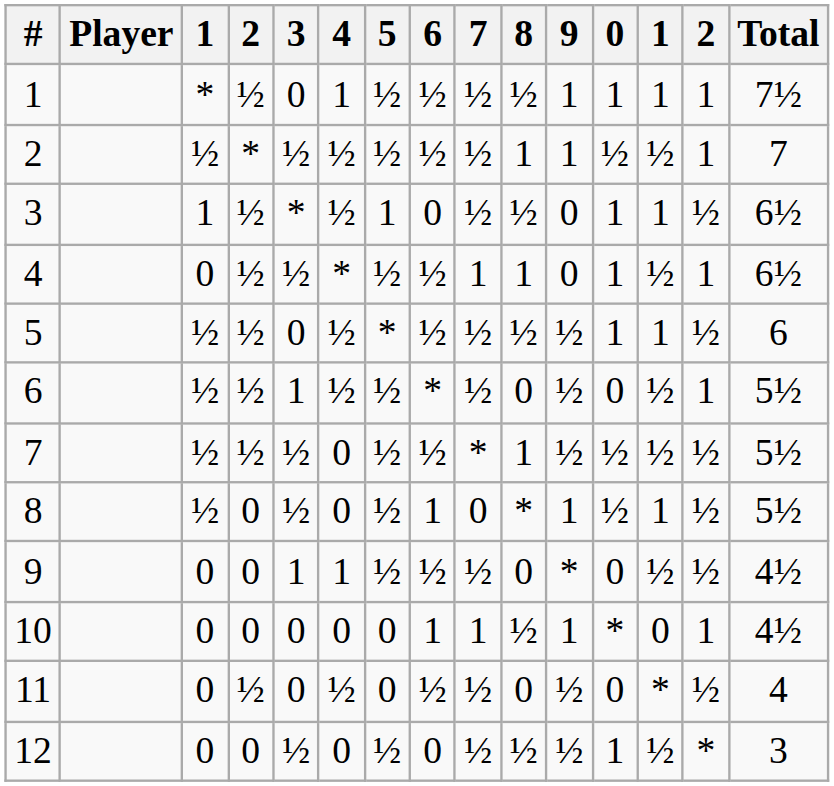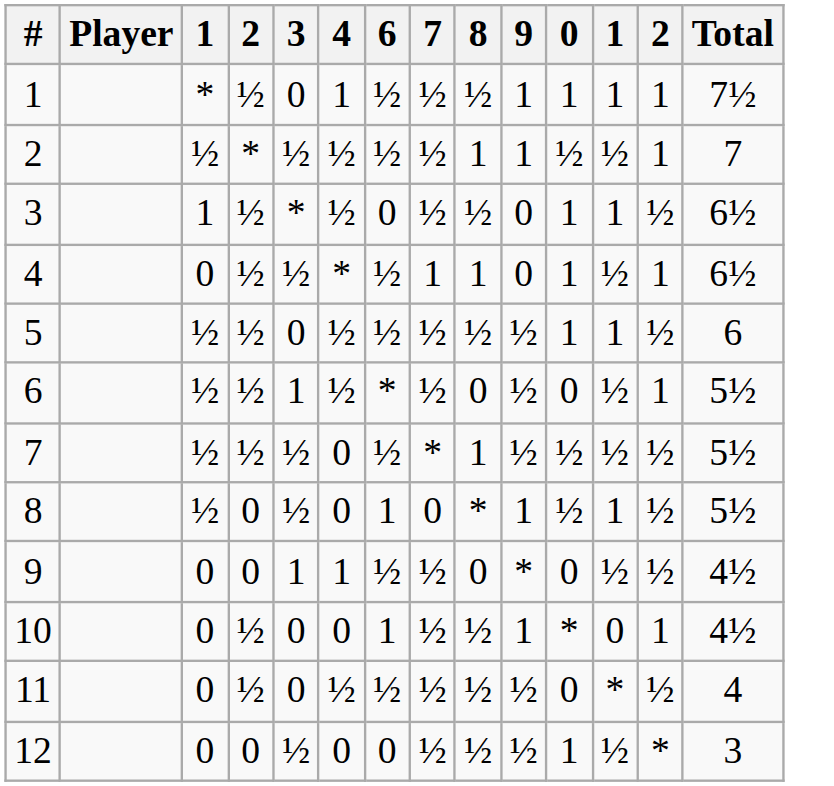- column: 5 | ½ | ½ | 1 | ½ | * | ½ | ½ | ½ | ½ | 0 | 0 | ½
10 | column 4: 0 -> ½
10 | 7: 1 -> ½
11 | 8: 0 -> ½
